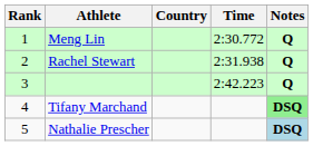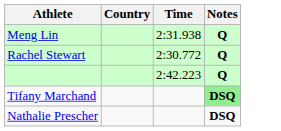- column: Rank | 1 | 2 | 3 | 4 | 5
Meng Lin | Time: 2:30.772 -> 2:31.938
Rachel Stewart | Time: 2:31.938 -> 2:30.772
Nathalie Prescher | Notes: lightblue background -> no background
